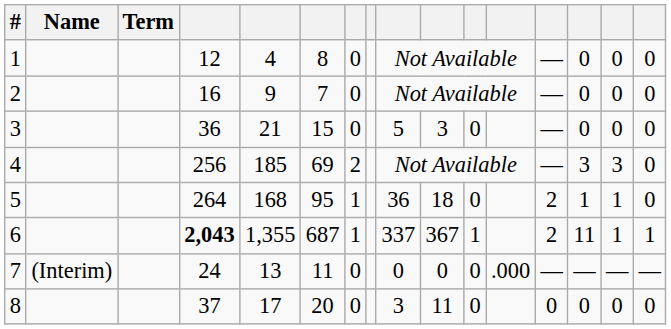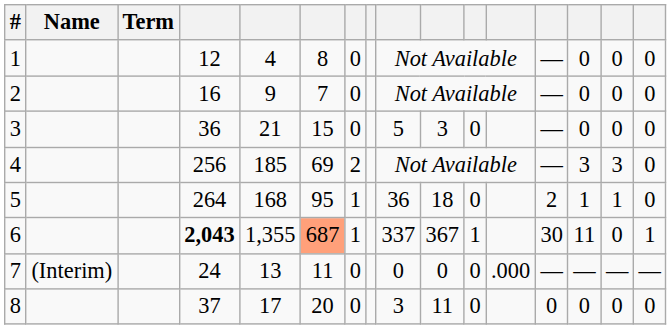6 | column 6: no background -> lightsalmon background
6 | column 13: 2 -> 30
6 | column 15: 1 -> 0
